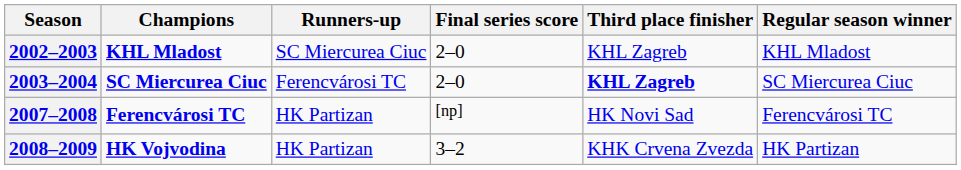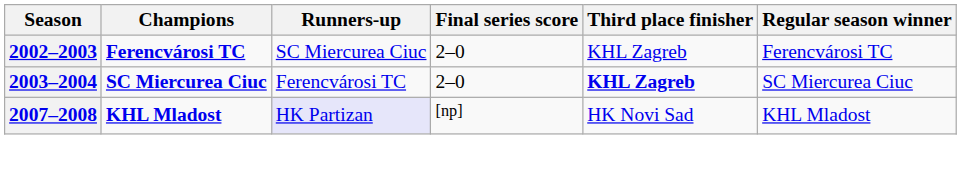2002–2003 | Champions: KHL Mladost -> Ferencvárosi TC
2002–2003 | Regular season winner: KHL Mladost -> Ferencvárosi TC
2007–2008 | Champions: Ferencvárosi TC -> KHL Mladost
2007–2008 | Runners-up: no background -> lavender background
2007–2008 | Regular season winner: Ferencvárosi TC -> KHL Mladost
- row: 2008–2009 | HK Vojvodina | HK Partizan | 3–2 | KHK Crvena Zvezda | HK Partizan
